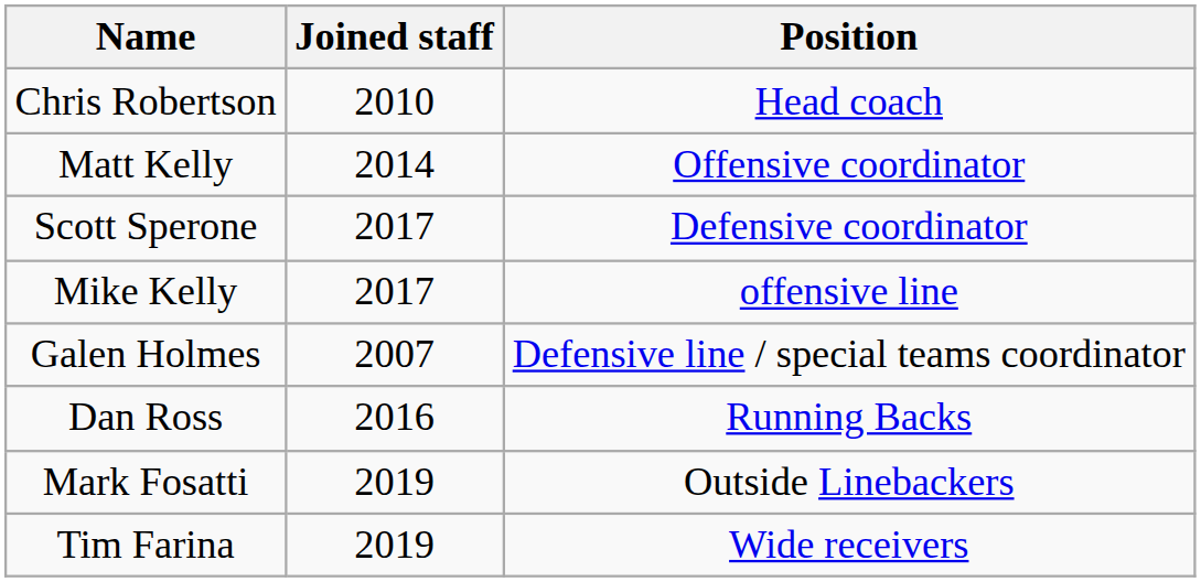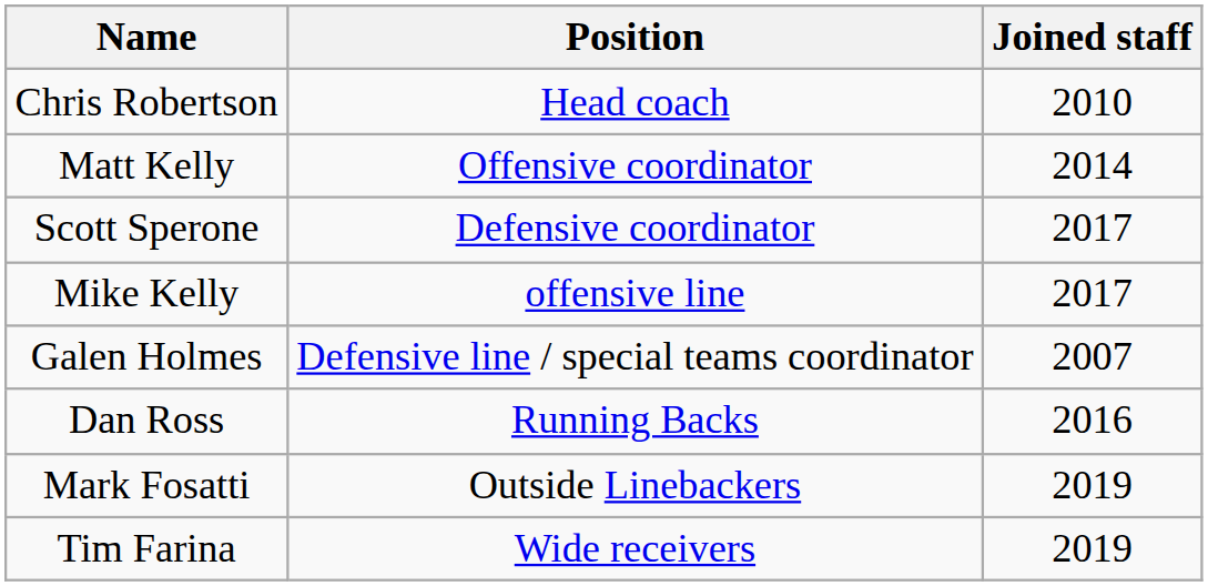columns swapped: Position <-> Joined staff
